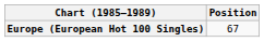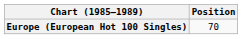Europe (European Hot 100 Singles) | Position: 67 -> 70
